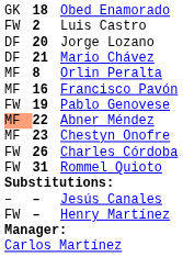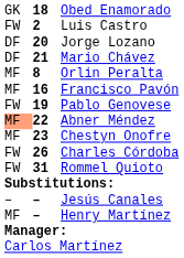Henry Martínez | column 1: FW -> MF
